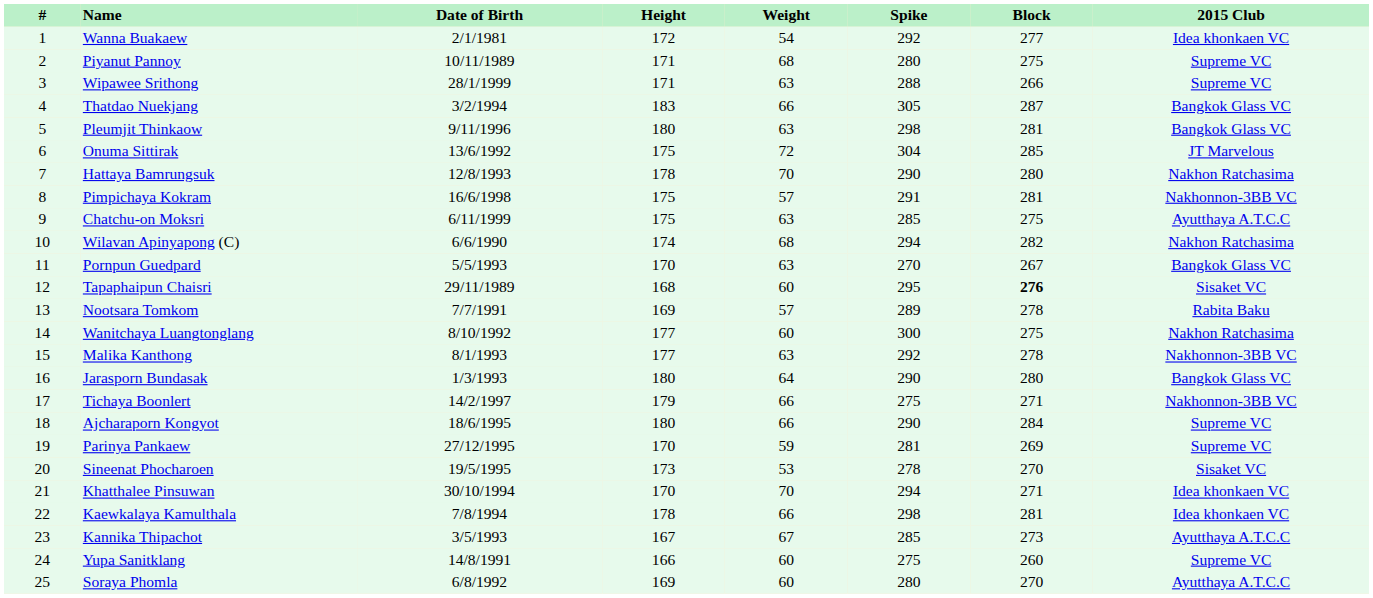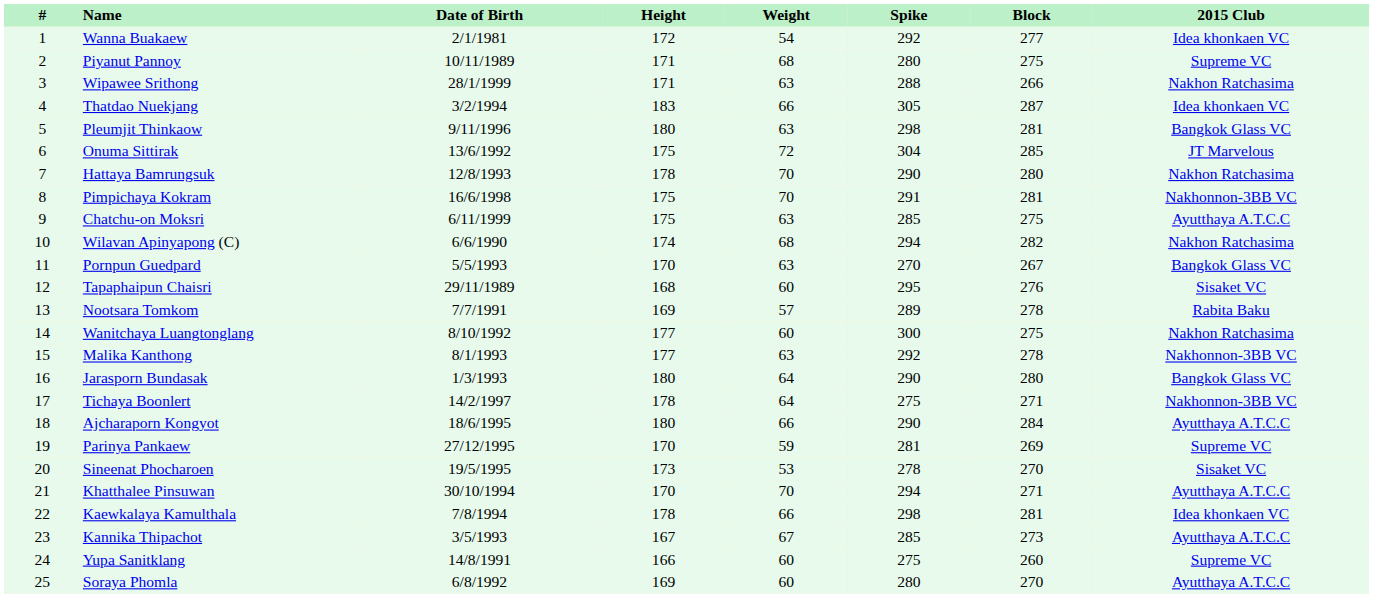Wipawee Srithong | 2015 Club: Supreme VC -> Nakhon Ratchasima
Thatdao Nuekjang | 2015 Club: Bangkok Glass VC -> Idea khonkaen VC
Pimpichaya Kokram | Weight: 57 -> 70
Tapaphaipun Chaisri | Block: bold -> normal
Tichaya Boonlert | Height: 179 -> 178
Tichaya Boonlert | Weight: 66 -> 64
Ajcharaporn Kongyot | 2015 Club: Supreme VC -> Ayutthaya A.T.C.C
Khatthalee Pinsuwan | 2015 Club: Idea khonkaen VC -> Ayutthaya A.T.C.C
